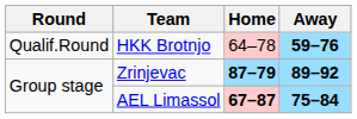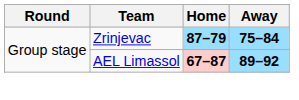- row: Qualif.Round | HKK Brotnjo | 64–78 | 59–76
Zrinjevac | Away: 89–92 -> 75–84
AEL Limassol | Away: 75–84 -> 89–92
